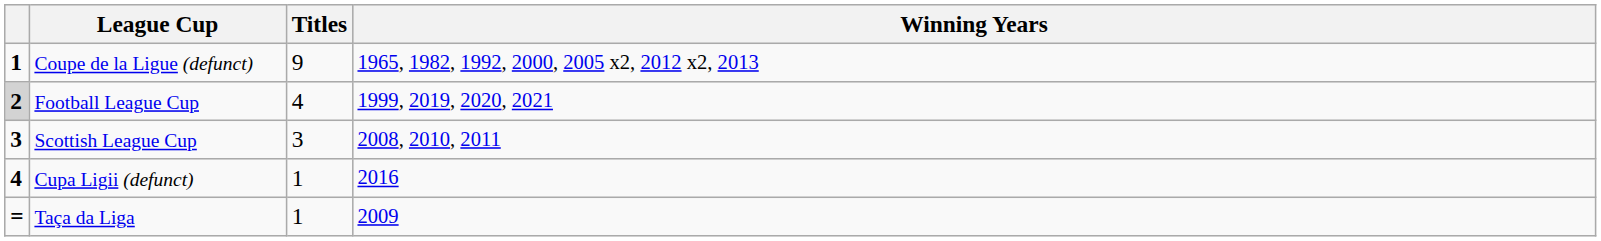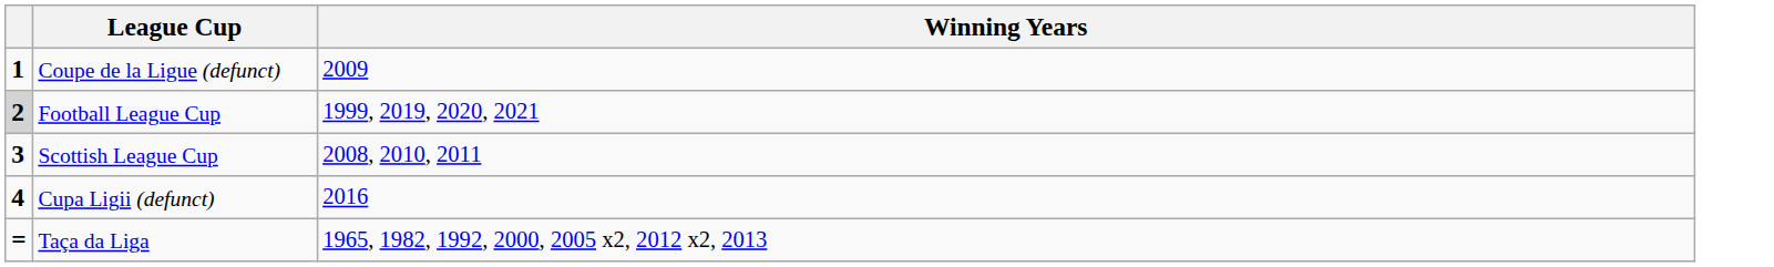- column: Titles | 9 | 4 | 3 | 1 | 1
Coupe de la Ligue (defunct) | Winning Years: 1965, 1982, 1992, 2000, 2005 x2, 2012 x2, 2013 -> 2009
Taça da Liga | Winning Years: 2009 -> 1965, 1982, 1992, 2000, 2005 x2, 2012 x2, 2013
